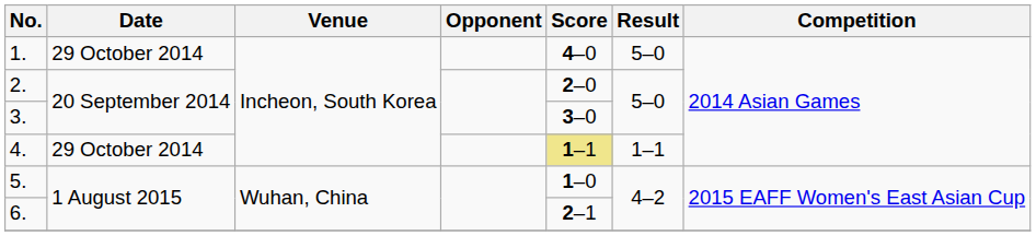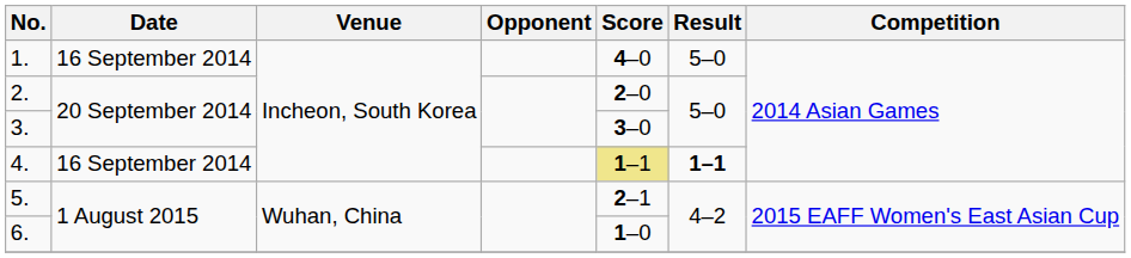1. | Date: 29 October 2014 -> 16 September 2014
4. | Date: 29 October 2014 -> 16 September 2014
4. | Result: normal -> bold
5. | Score: 1–0 -> 2–1
6. | Score: 2–1 -> 1–0
